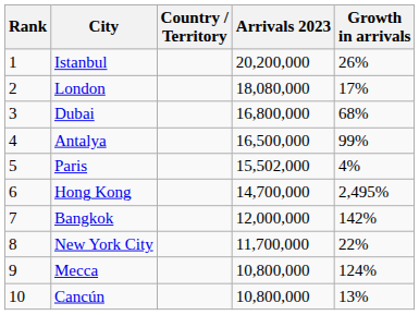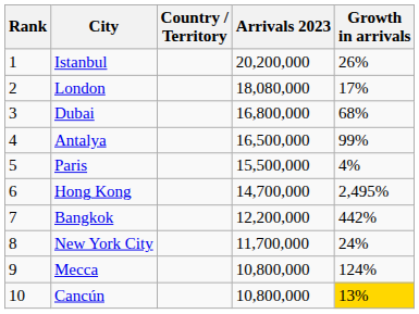Paris | Arrivals 2023: 15,502,000 -> 15,500,000
Bangkok | Arrivals 2023: 12,000,000 -> 12,200,000
Bangkok | Growth in arrivals: 142% -> 442%
New York City | Growth in arrivals: 22% -> 24%
Cancún | Growth in arrivals: no background -> gold background
